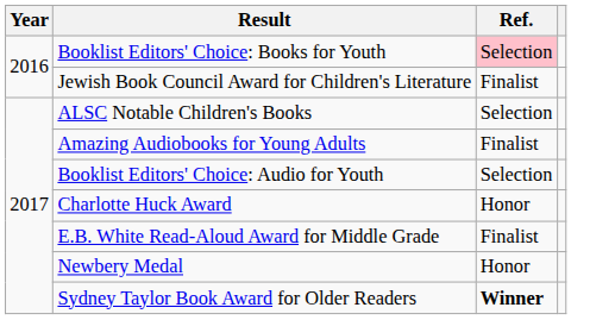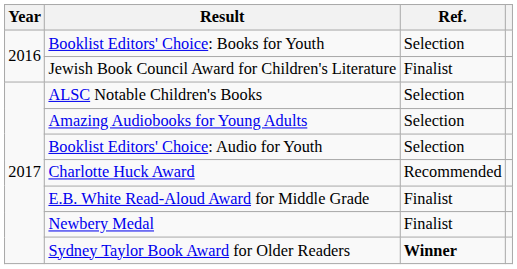Booklist Editors' Choice: Books for Youth | Ref.: pink background -> no background
Amazing Audiobooks for Young Adults | Ref.: Finalist -> Selection
Charlotte Huck Award | Ref.: Honor -> Recommended
Newbery Medal | Ref.: Honor -> Finalist
